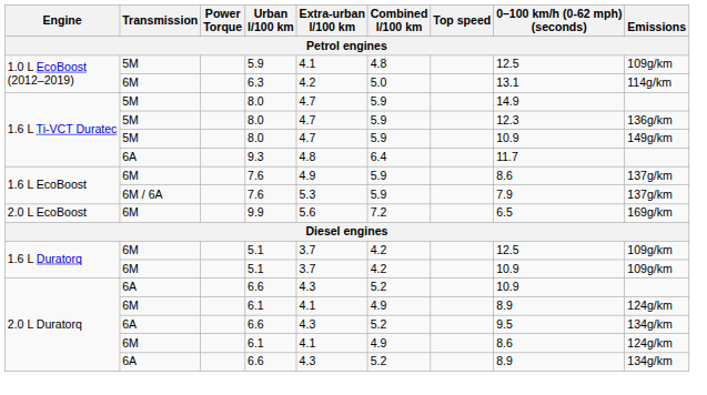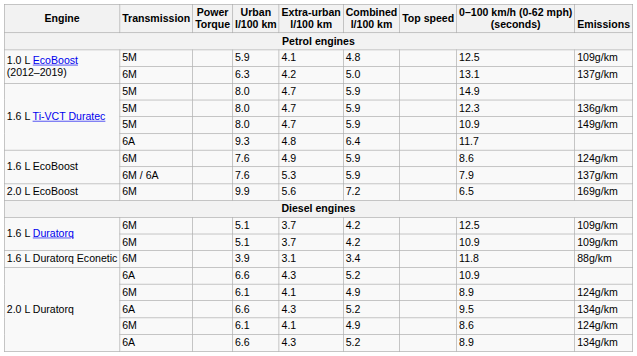6.3 | Emissions: 114g/km -> 137g/km
6M / 7.6 | Emissions: 137g/km -> 124g/km
+ row: 1.6 L Duratorq Econetic | 6M | 3.9 | 3.1 | 3.4 | 11.8 | 88g/km
